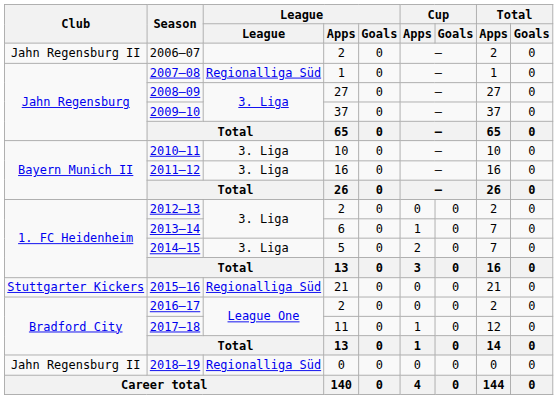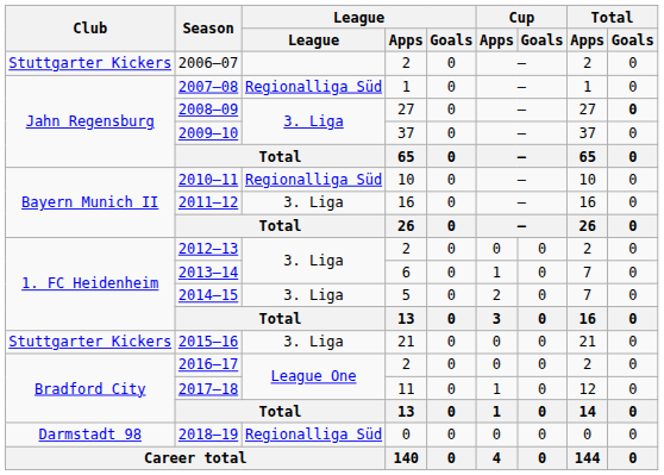2006–07 | Club: Jahn Regensburg II -> Stuttgarter Kickers
2008–09 | Total / Goals: normal -> bold
2010–11 | League: 3. Liga -> Regionalliga Süd
2015–16 | League: Regionalliga Süd -> 3. Liga
2018–19 | Club: Jahn Regensburg II -> Darmstadt 98
